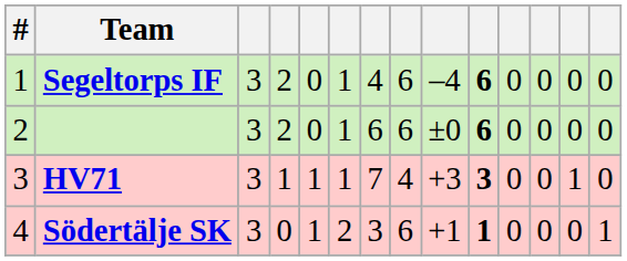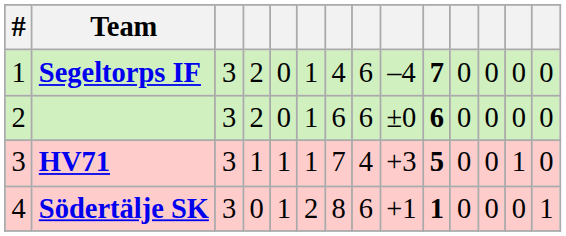Segeltorps IF | column 10: 6 -> 7
HV71 | column 10: 3 -> 5
Södertälje SK | column 7: 3 -> 8
